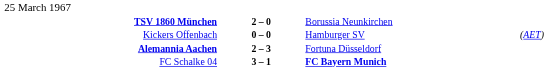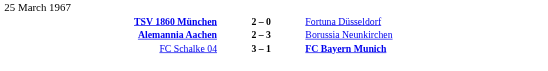TSV 1860 München | column 3: Borussia Neunkirchen -> Fortuna Düsseldorf
- row: Kickers Offenbach | 0 – 0 | Hamburger SV | (AET)
Alemannia Aachen | column 3: Fortuna Düsseldorf -> Borussia Neunkirchen
